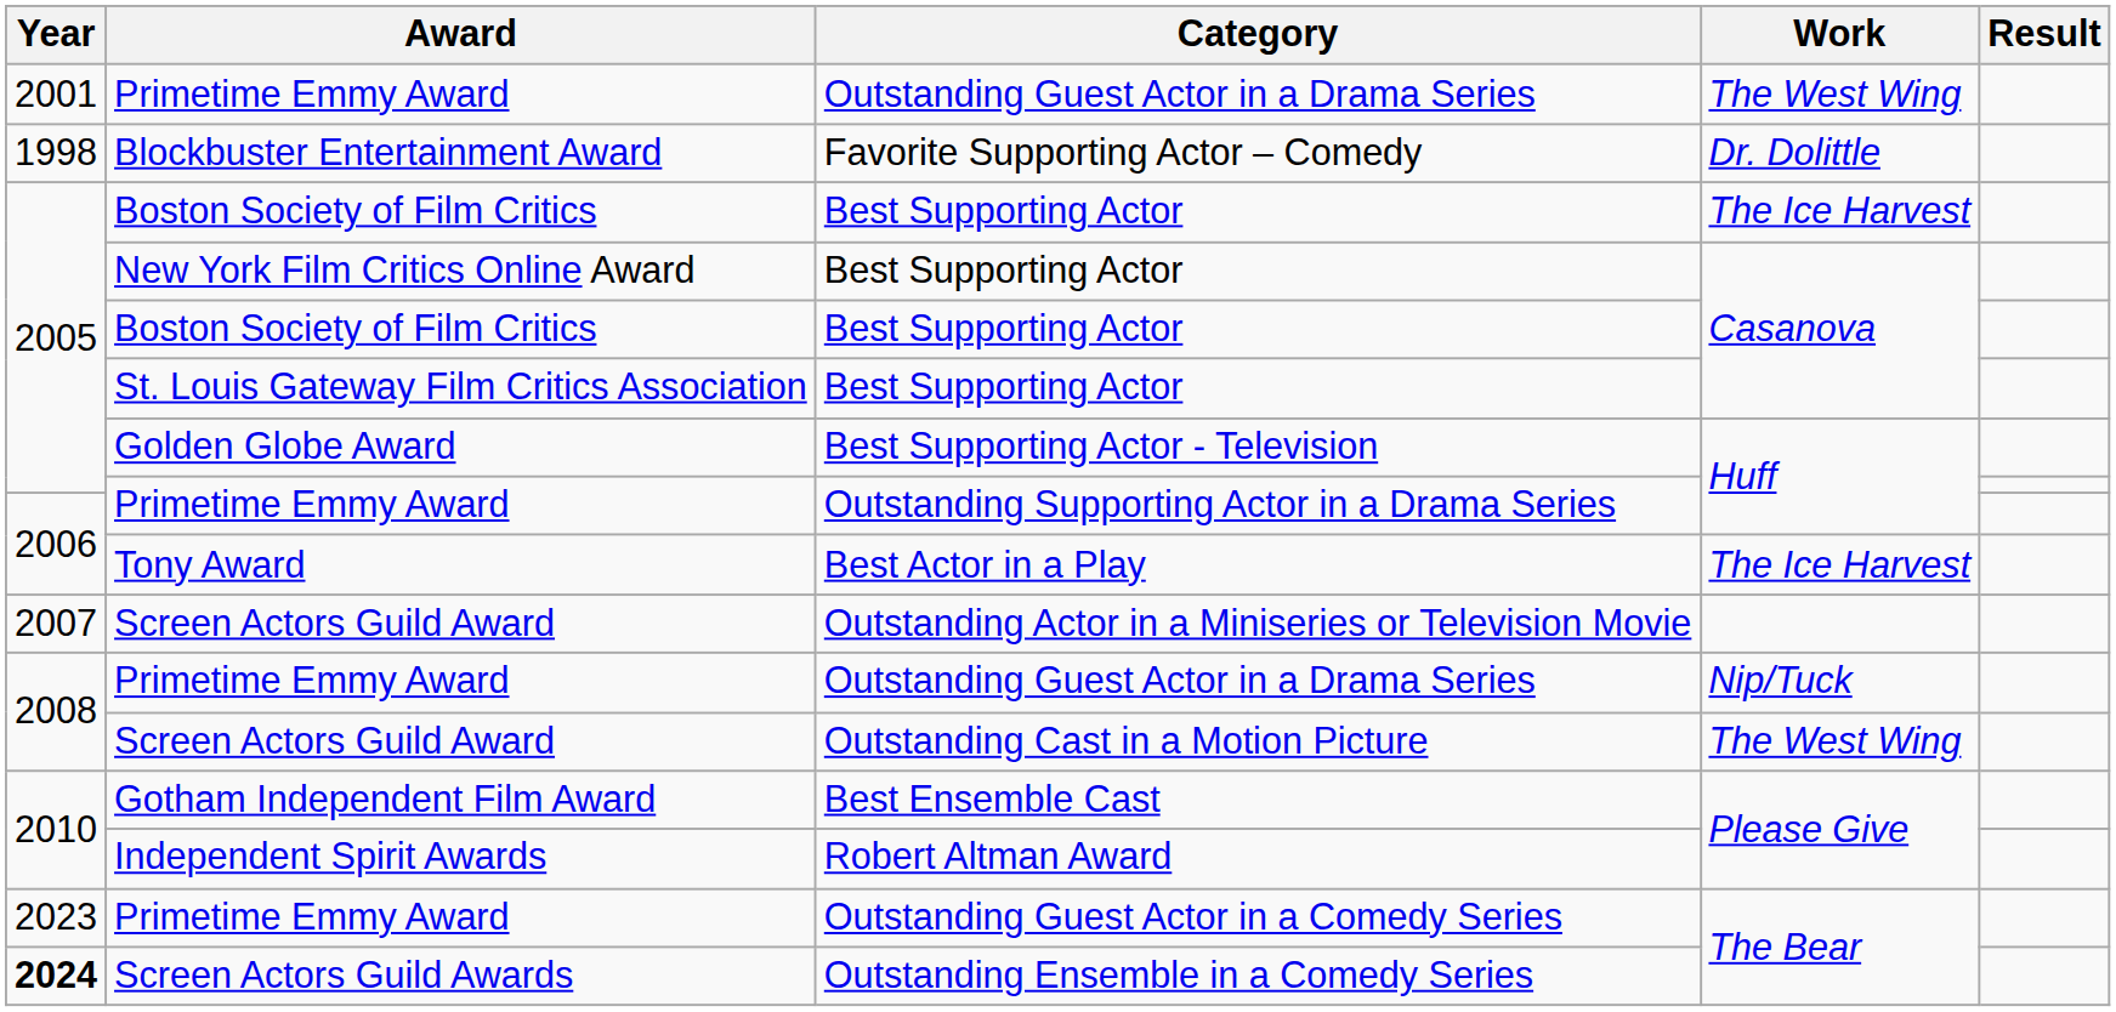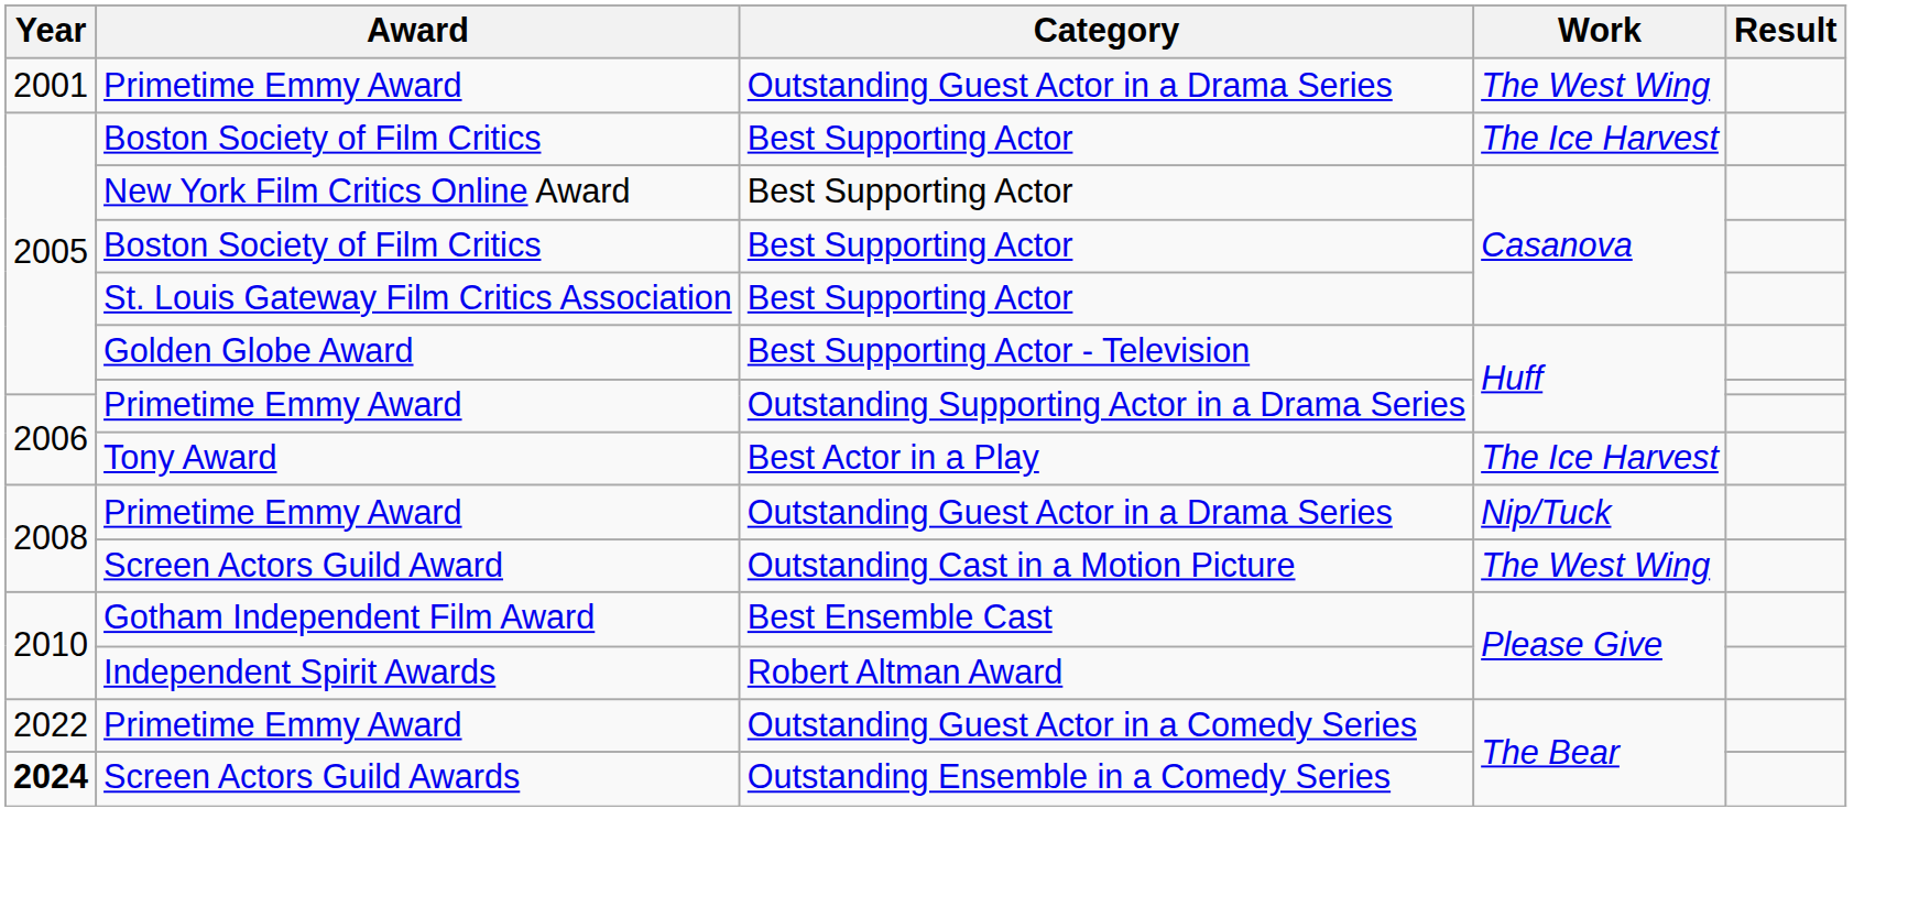- row: 1998 | Blockbuster Entertainment Award | Favorite Supporting Actor – Comedy | Dr. Dolittle
- row: 2007 | Screen Actors Guild Award | Outstanding Actor in a Miniseries or Television Movie
Outstanding Guest Actor in a Comedy Series | Year: 2023 -> 2022
